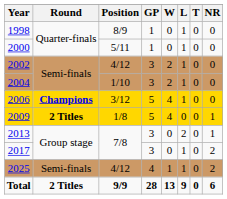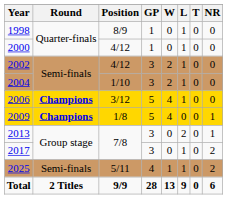2000 | Position: 5/11 -> 4/12
2009 | Round: 2 Titles -> Champions
2025 | Position: 4/12 -> 5/11
